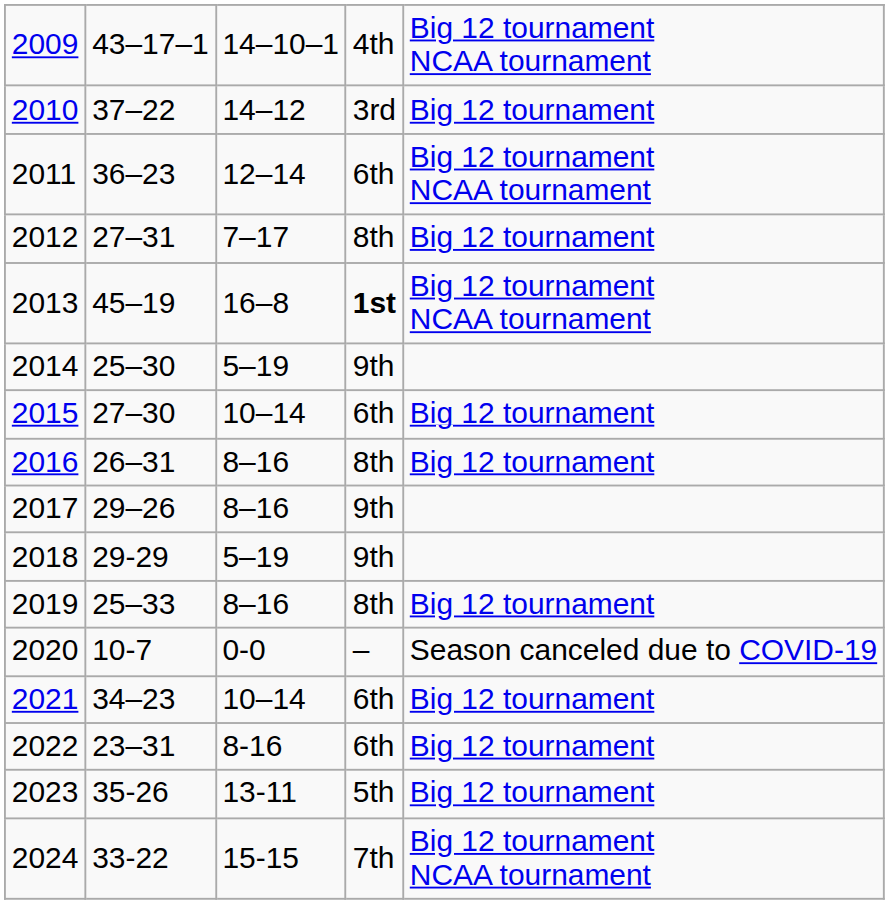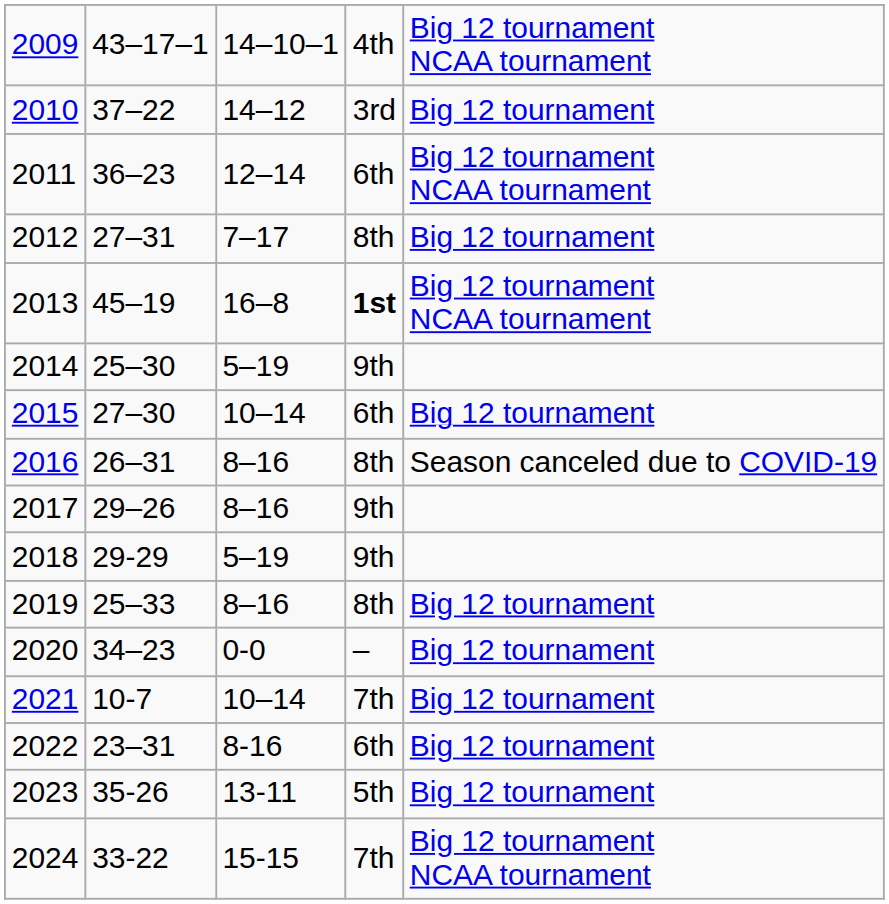2016 | column 5: Big 12 tournament -> Season canceled due to COVID-19
2020 | column 2: 10-7 -> 34–23
2020 | column 5: Season canceled due to COVID-19 -> Big 12 tournament
2021 | column 2: 34–23 -> 10-7
2021 | column 4: 6th -> 7th
